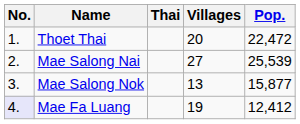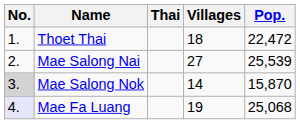Thoet Thai | Villages: 20 -> 18
Mae Salong Nok | No.: no background -> lightgrey background
Mae Salong Nok | Villages: 13 -> 14
Mae Salong Nok | Pop.: 15,877 -> 15,870
Mae Fa Luang | Pop.: 12,412 -> 25,068
